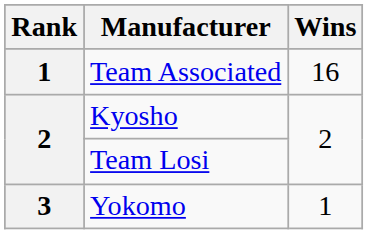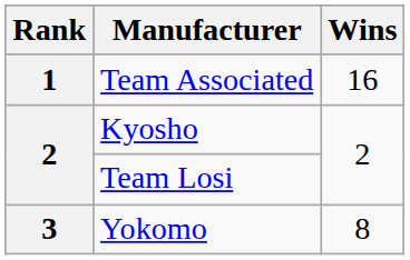Yokomo | Wins: 1 -> 8
